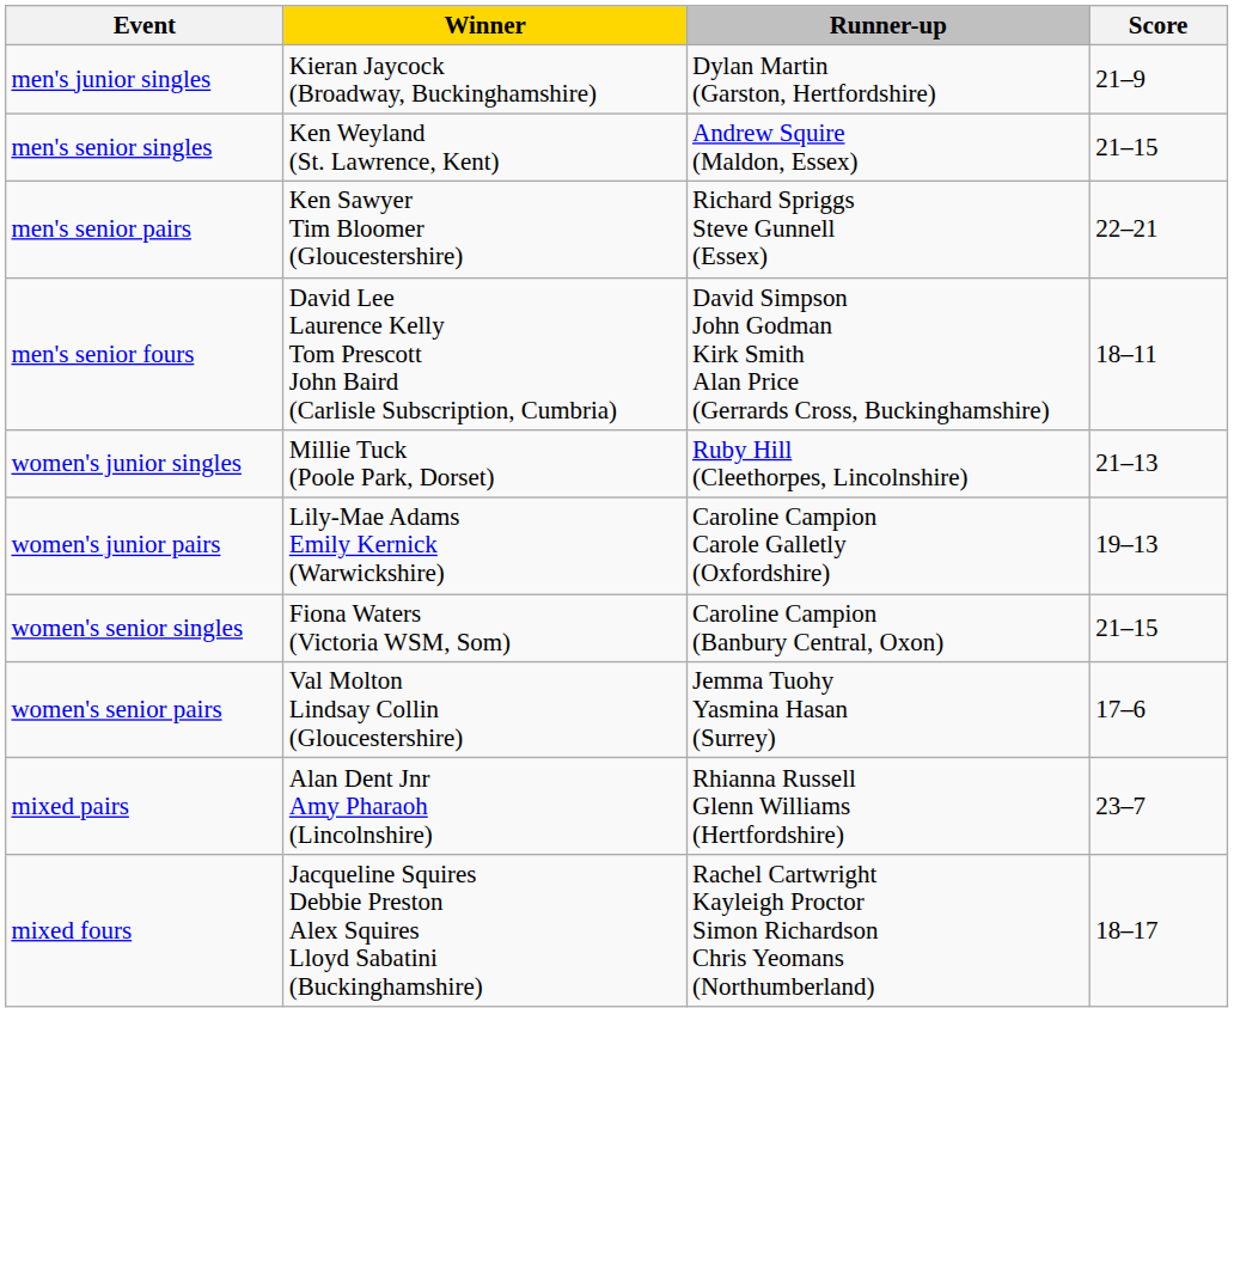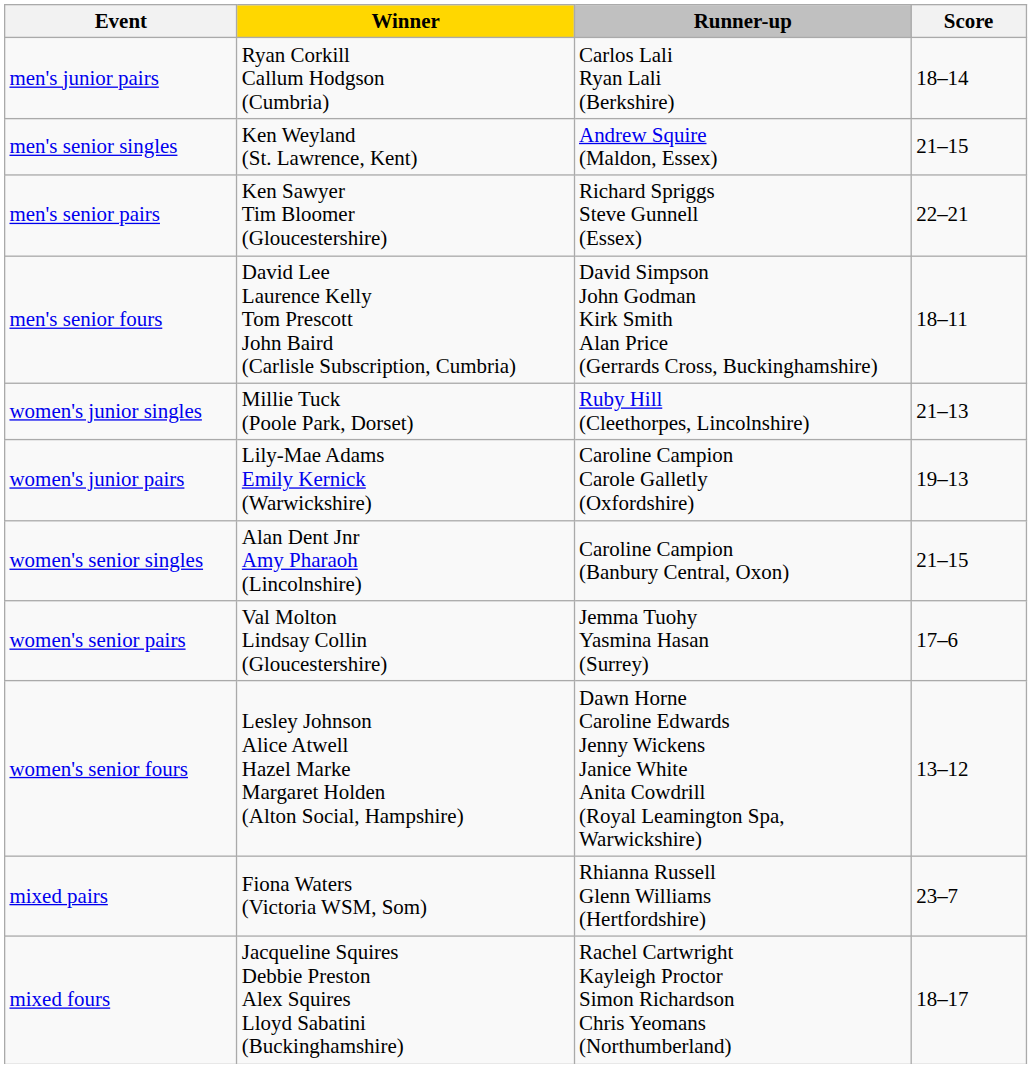- row: men's junior singles | Kieran Jaycock (Broadway, Buckinghamshire) | Dylan Martin (Garston, Hertfordshire) | 21–9
+ row: men's junior pairs | Ryan Corkill Callum Hodgson (Cumbria) | Carlos Lali Ryan Lali (Berkshire) | 18–14
women's senior singles | Winner: Fiona Waters (Victoria WSM, Som) -> Alan Dent Jnr Amy Pharaoh (Lincolnshire)
+ row: women's senior fours | Lesley Johnson Alice Atwell Hazel Marke Margaret Holden (Alton Social, Hampshire) | Dawn Horne Caroline Edwards Jenny Wickens Janice White Anita Cowdrill (Royal Leamington Spa, Warwickshire) | 13–12
mixed pairs | Winner: Alan Dent Jnr Amy Pharaoh (Lincolnshire) -> Fiona Waters (Victoria WSM, Som)
